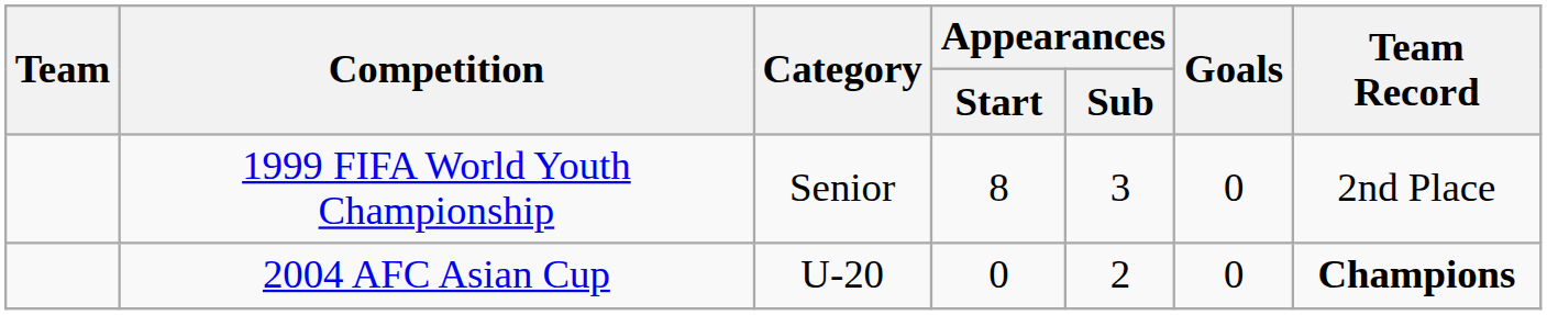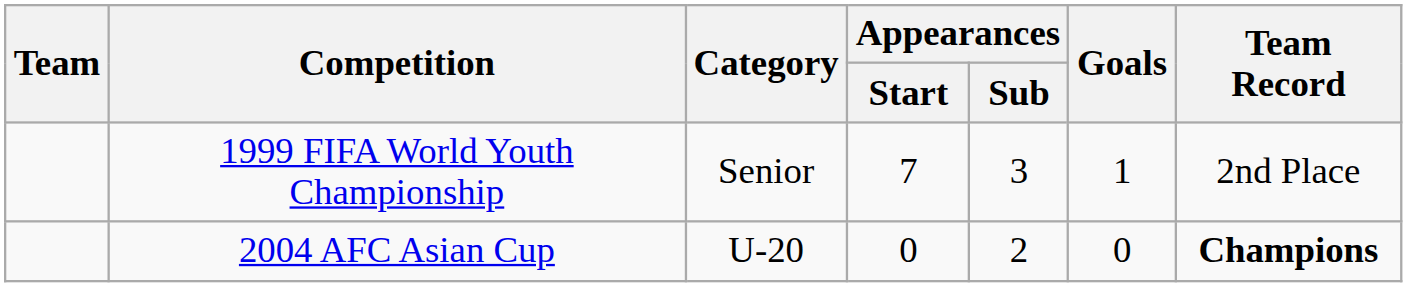1999 FIFA World Youth Championship | Appearances / Start: 8 -> 7
1999 FIFA World Youth Championship | Goals: 0 -> 1
